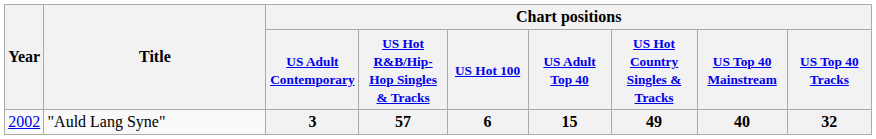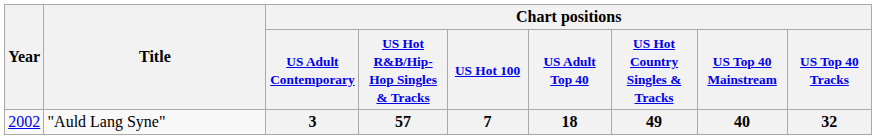3 | Chart positions / US Hot 100: 6 -> 7
3 | Chart positions / US Adult Top 40: 15 -> 18
